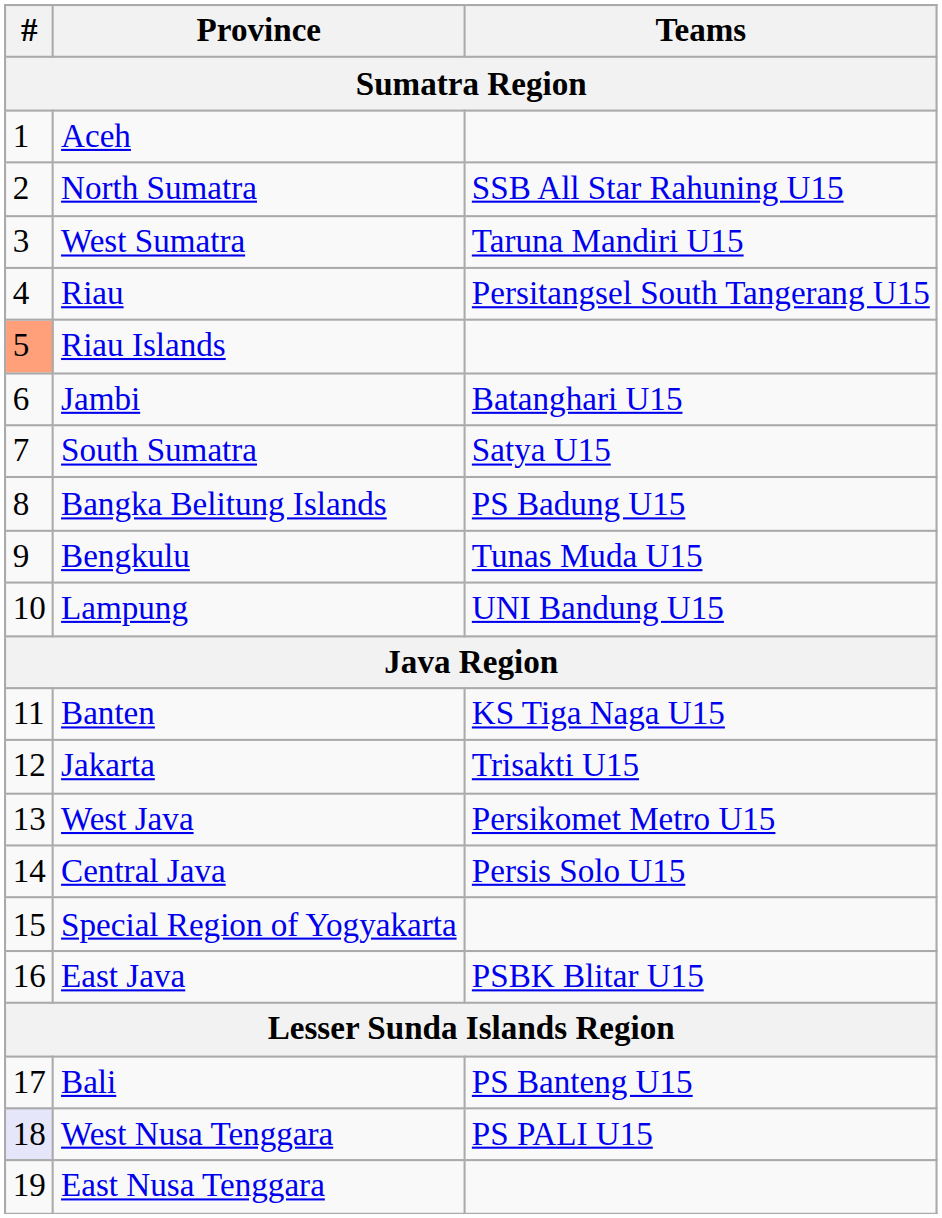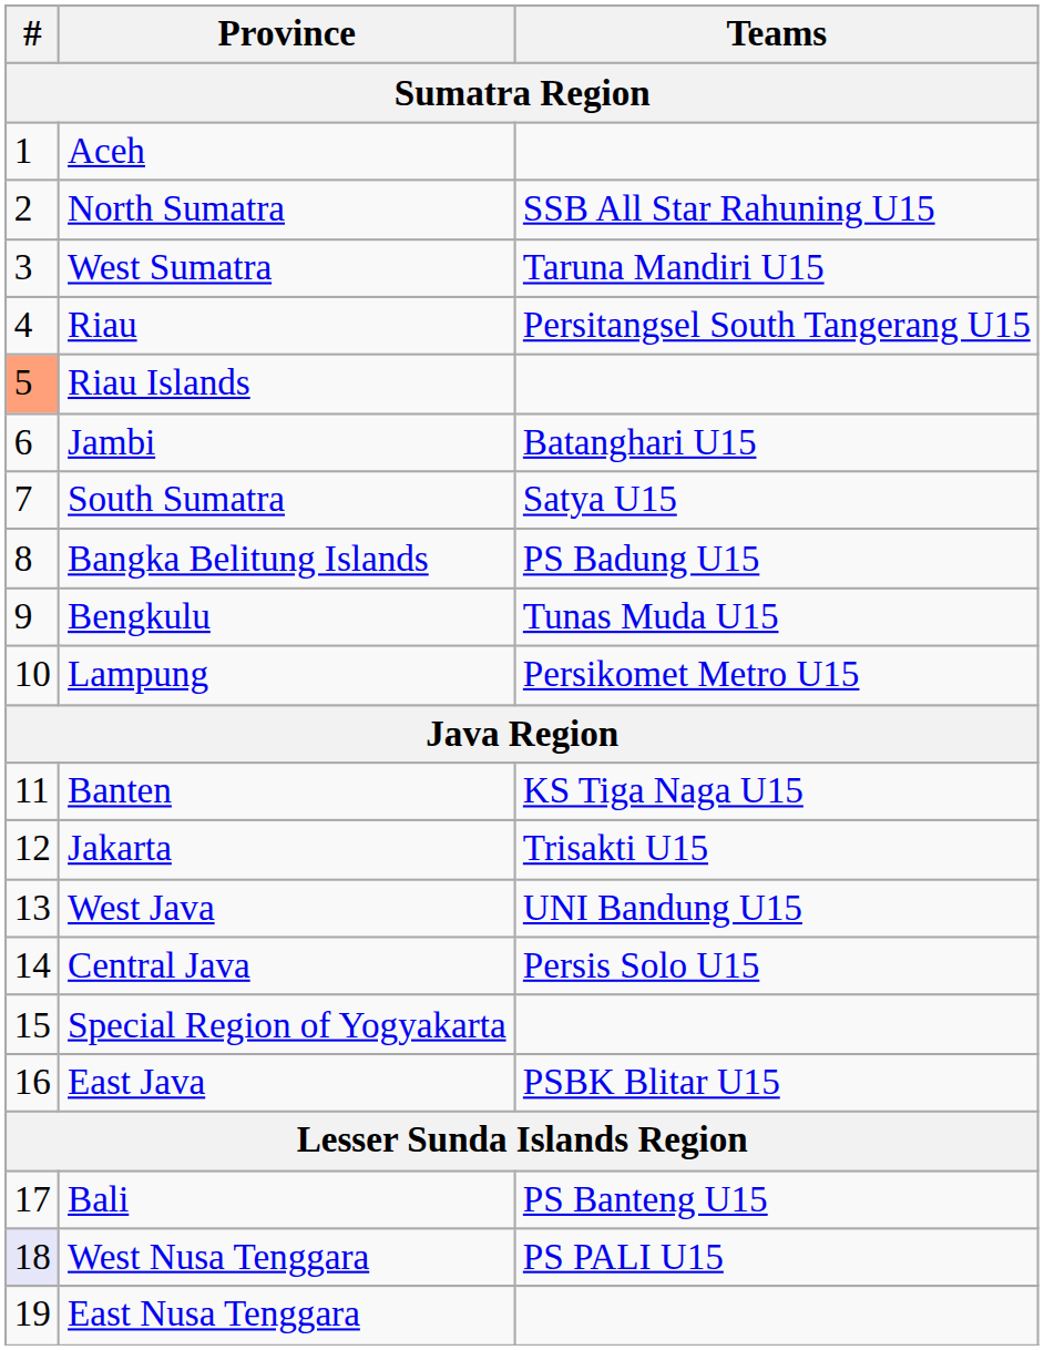Lampung | Teams: UNI Bandung U15 -> Persikomet Metro U15
West Java | Teams: Persikomet Metro U15 -> UNI Bandung U15
